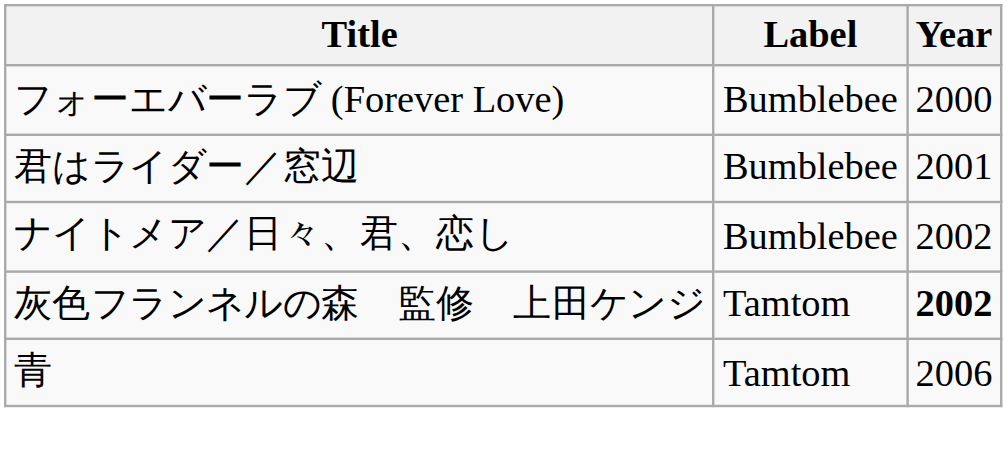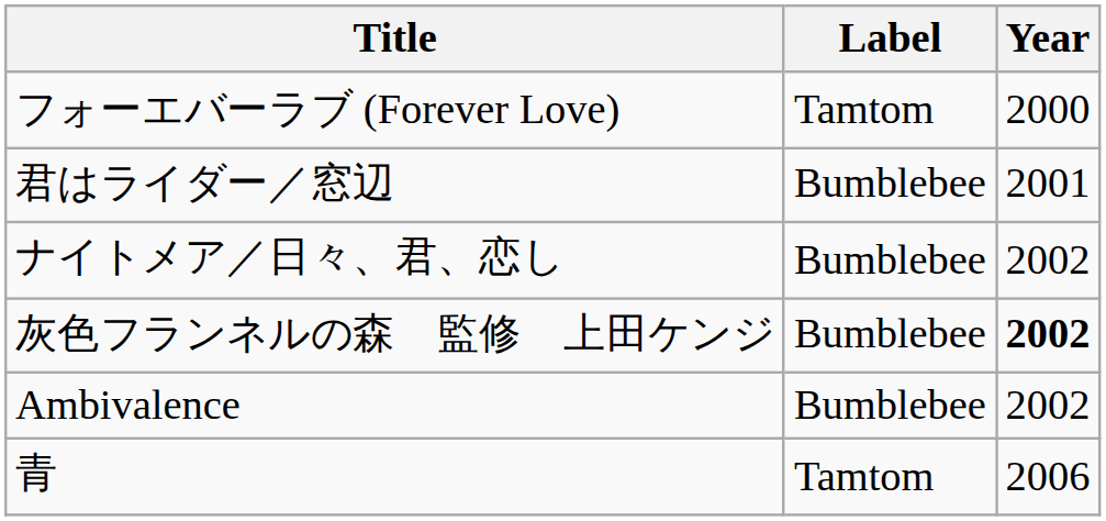フォーエバーラブ (Forever Love) | Label: Bumblebee -> Tamtom
灰色フランネルの森 監修 上田ケンジ | Label: Tamtom -> Bumblebee
+ row: Ambivalence | Bumblebee | 2002
